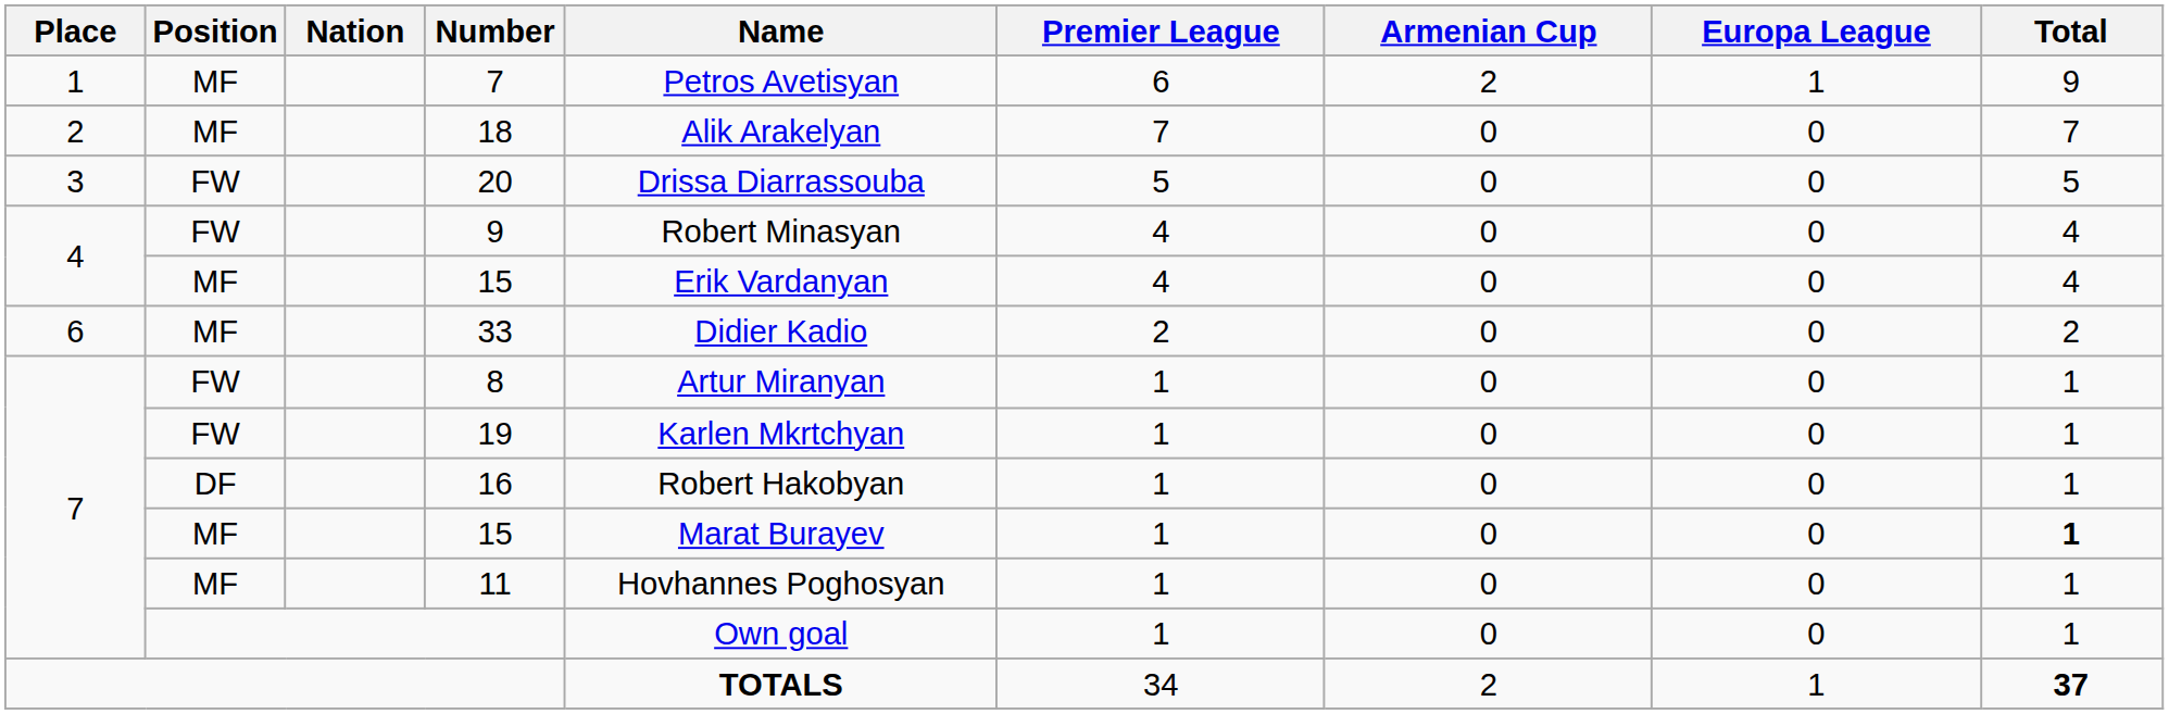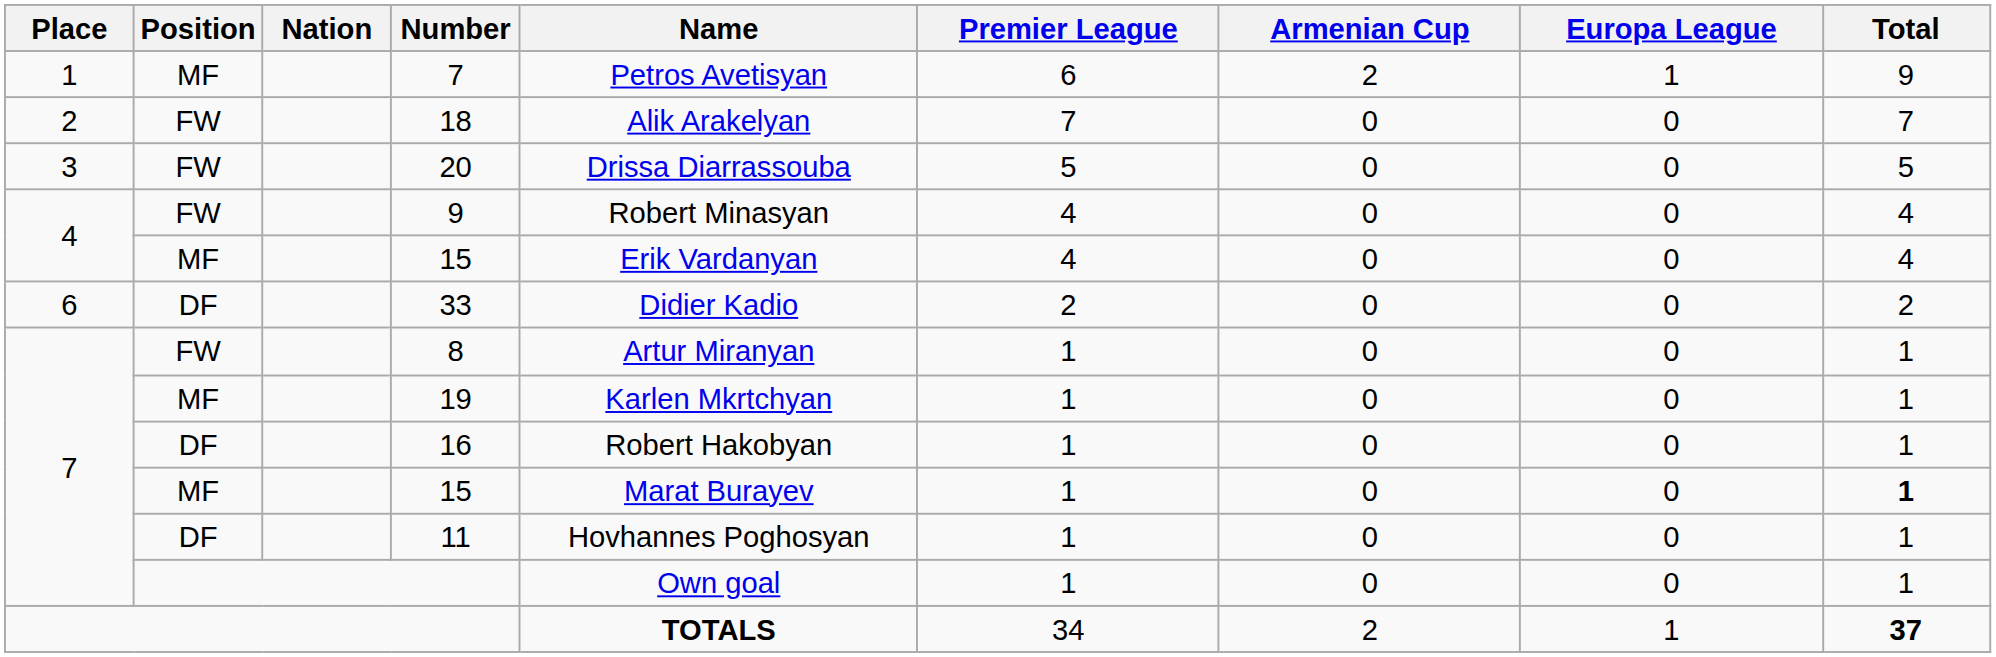18 | Position: MF -> FW
33 | Position: MF -> DF
19 | Position: FW -> MF
11 | Position: MF -> DF
